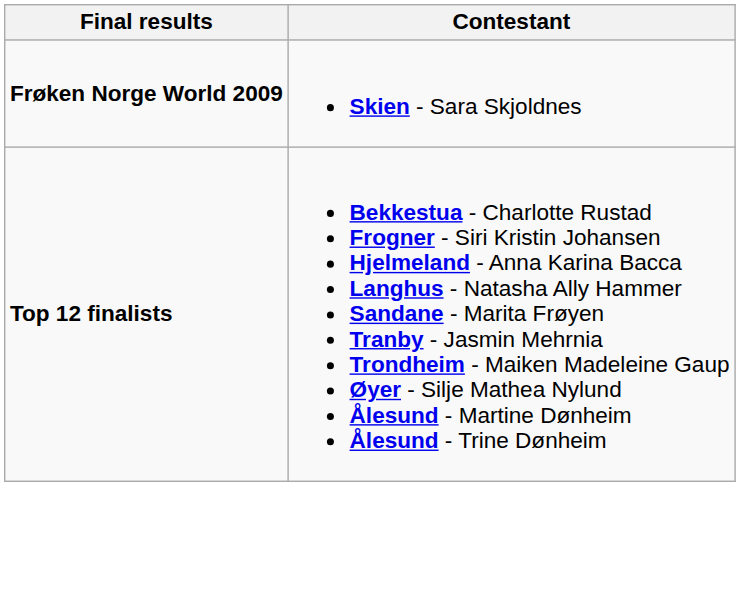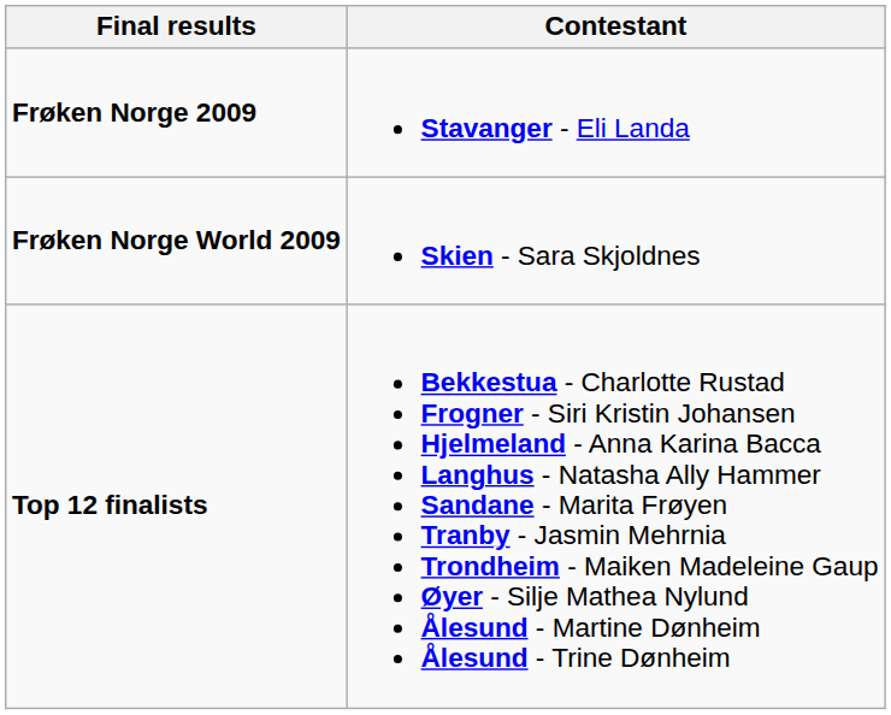+ row: Frøken Norge 2009 | Stavanger - Eli Landa
